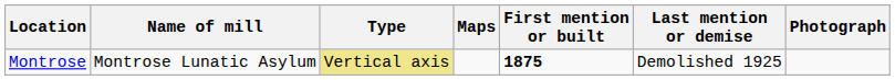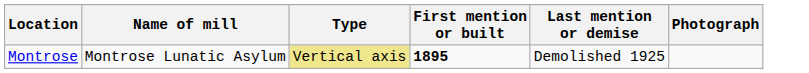- column: Maps
Montrose | First mention or built: 1875 -> 1895
